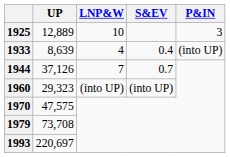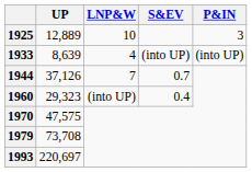1933 | S&EV: 0.4 -> (into UP)
1960 | S&EV: (into UP) -> 0.4
